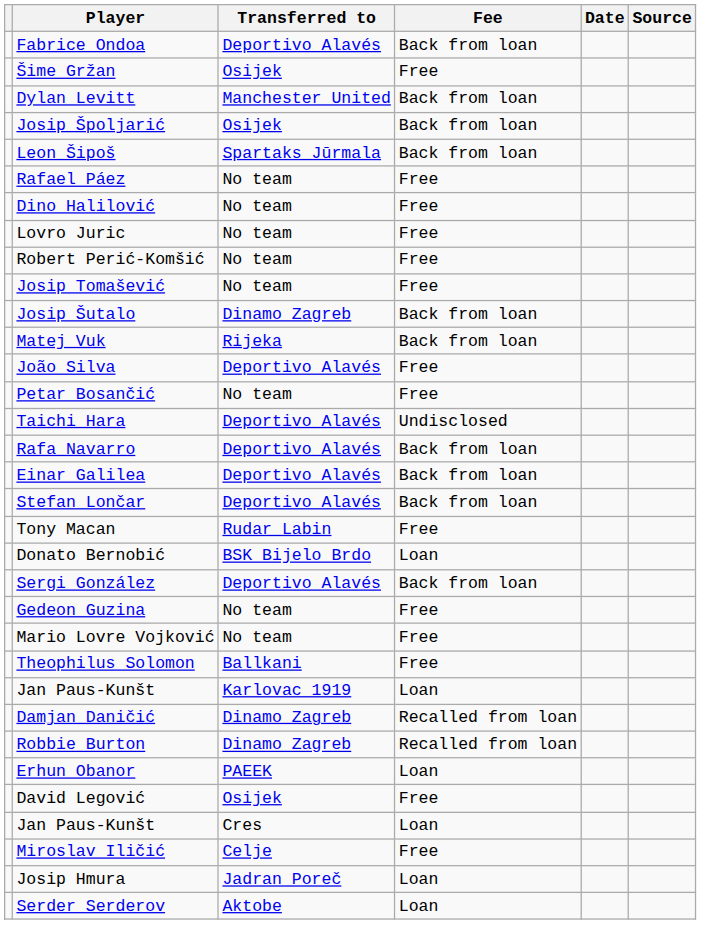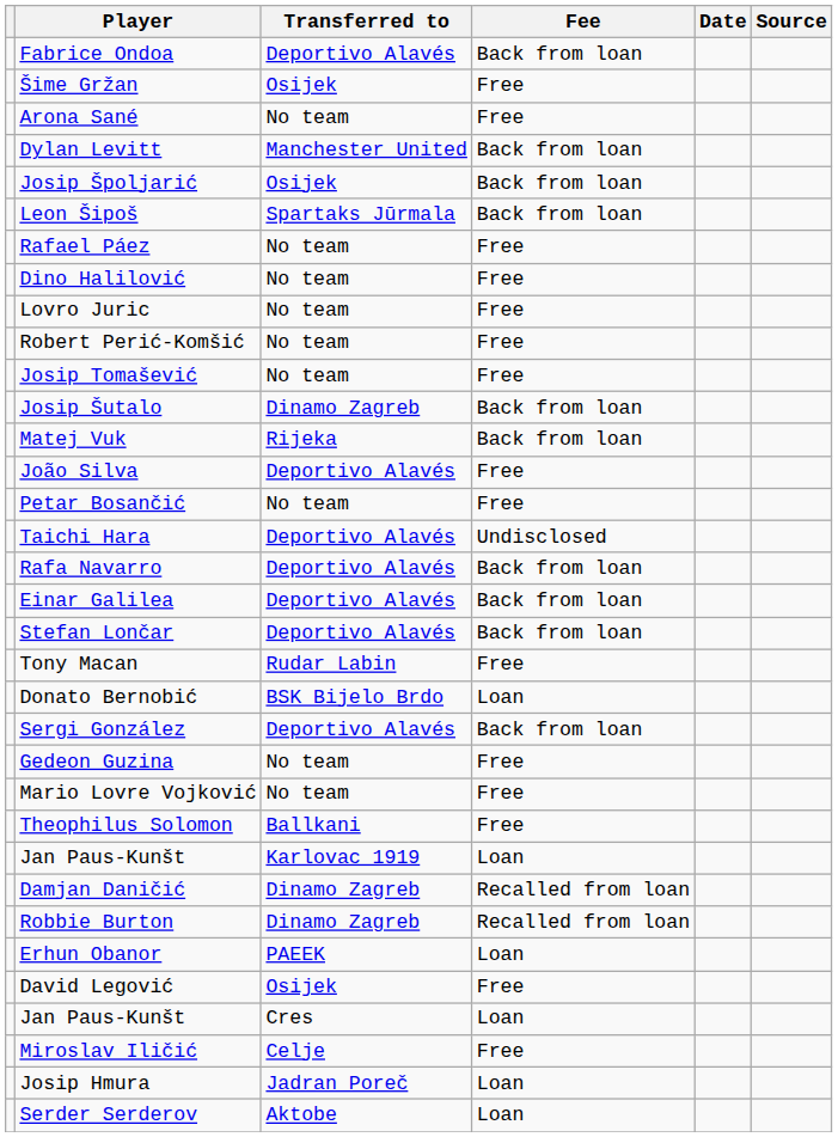+ row: Arona Sané | No team | Free
